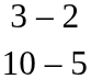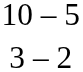rows swapped: 3 – 2 <-> 10 – 5
